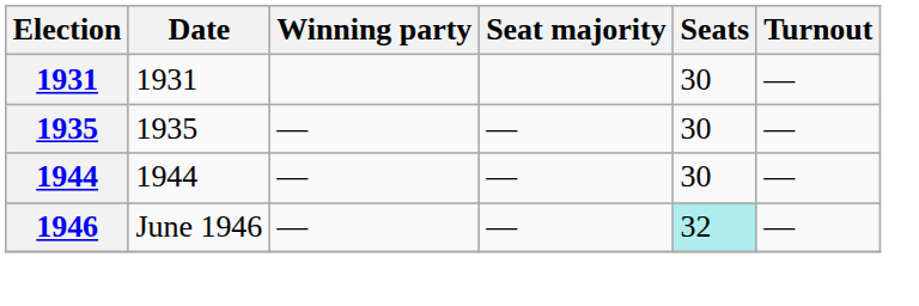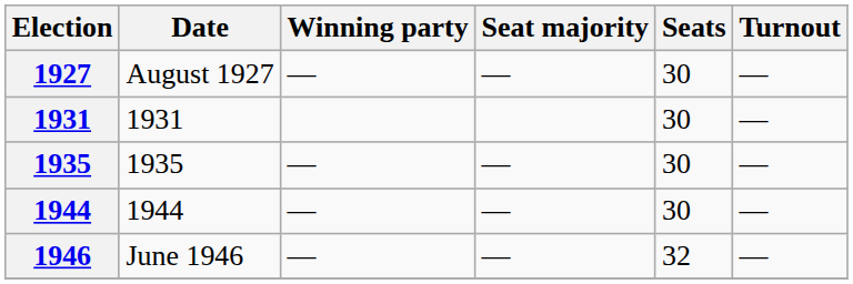+ row: 1927 | August 1927 | — | — | 30 | —
1946 | Seats: paleturquoise background -> no background
